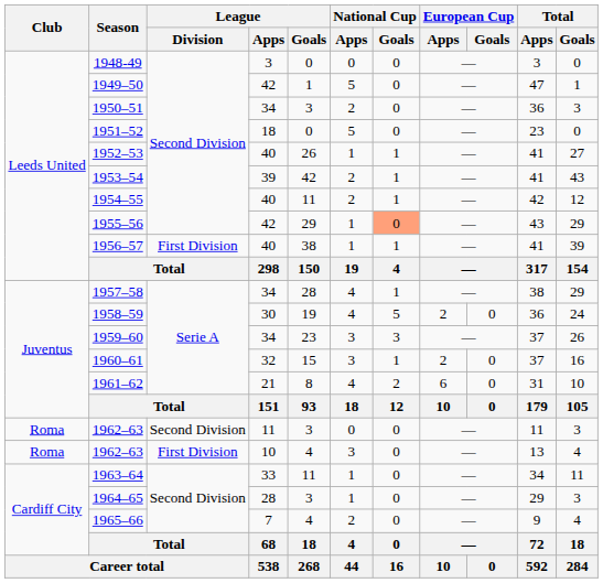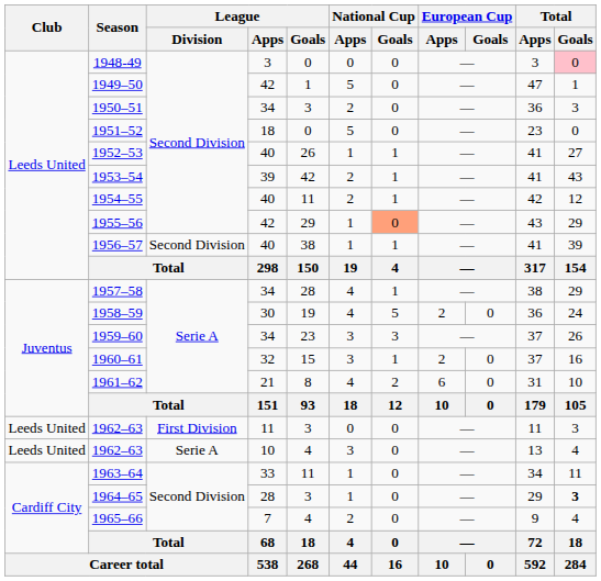1948-49 | Total / Goals: no background -> pink background
1956–57 | League / Division: First Division -> Second Division
1962–63 / 11 | Club: Roma -> Leeds United
1962–63 / 11 | League / Division: Second Division -> First Division
1962–63 / 10 | Club: Roma -> Leeds United
1962–63 / 10 | League / Division: First Division -> Serie A
1964–65 | Total / Goals: normal -> bold
